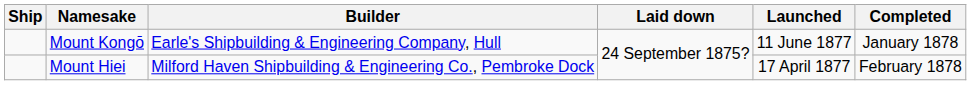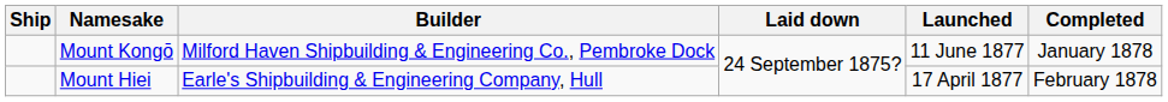Mount Kongō | Builder: Earle's Shipbuilding & Engineering Company, Hull -> Milford Haven Shipbuilding & Engineering Co., Pembroke Dock
Mount Hiei | Builder: Milford Haven Shipbuilding & Engineering Co., Pembroke Dock -> Earle's Shipbuilding & Engineering Company, Hull
